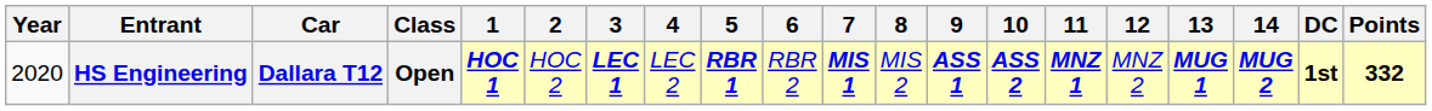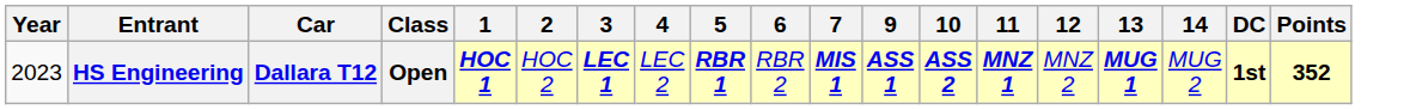- column: 8 | MIS 2
HS Engineering | Year: 2020 -> 2023
HS Engineering | 14: bold -> normal
HS Engineering | Points: 332 -> 352
